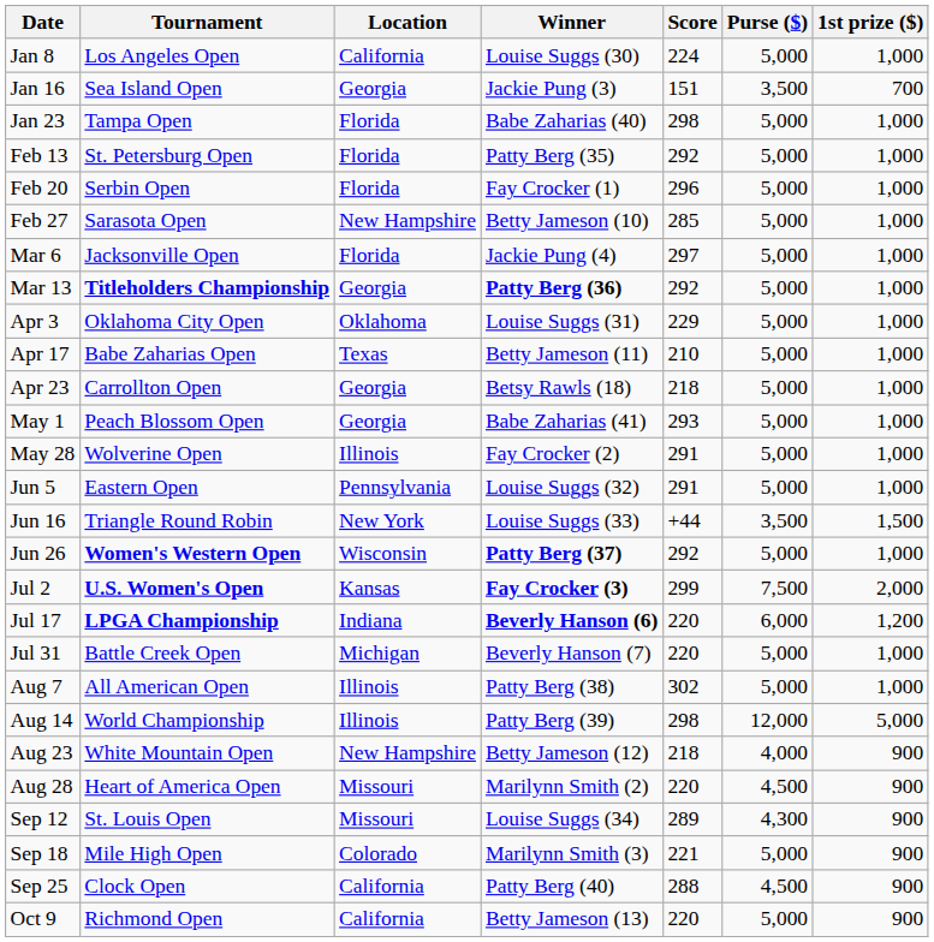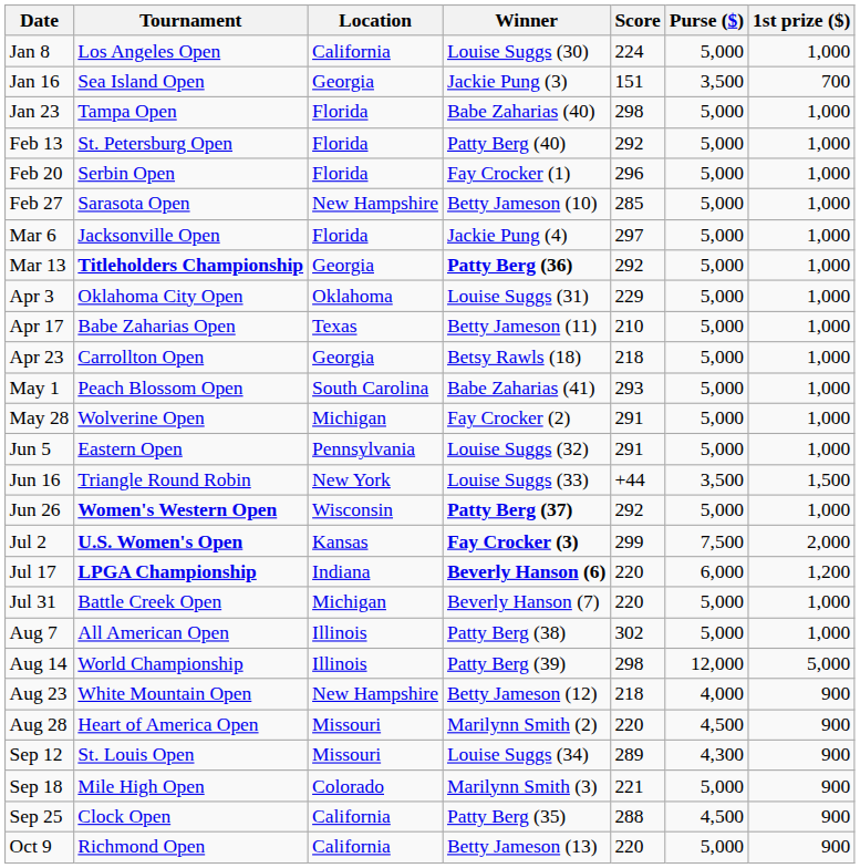Feb 13 | Winner: Patty Berg (35) -> Patty Berg (40)
May 1 | Location: Georgia -> South Carolina
May 28 | Location: Illinois -> Michigan
Sep 25 | Winner: Patty Berg (40) -> Patty Berg (35)
